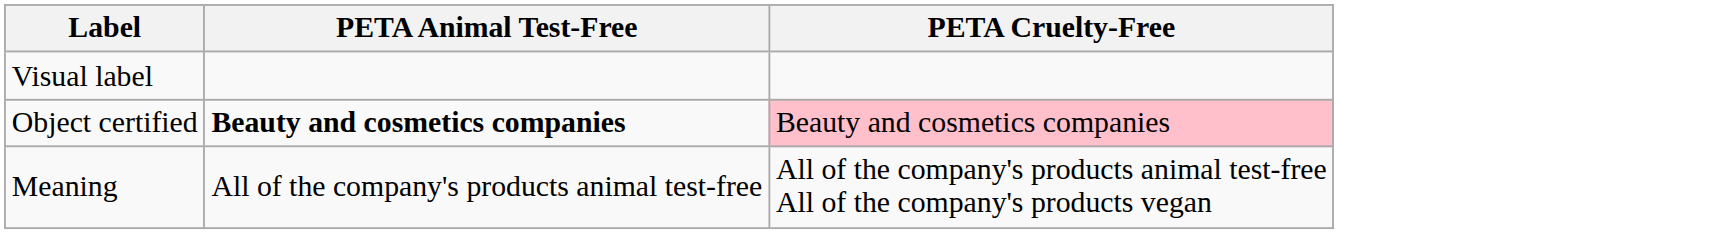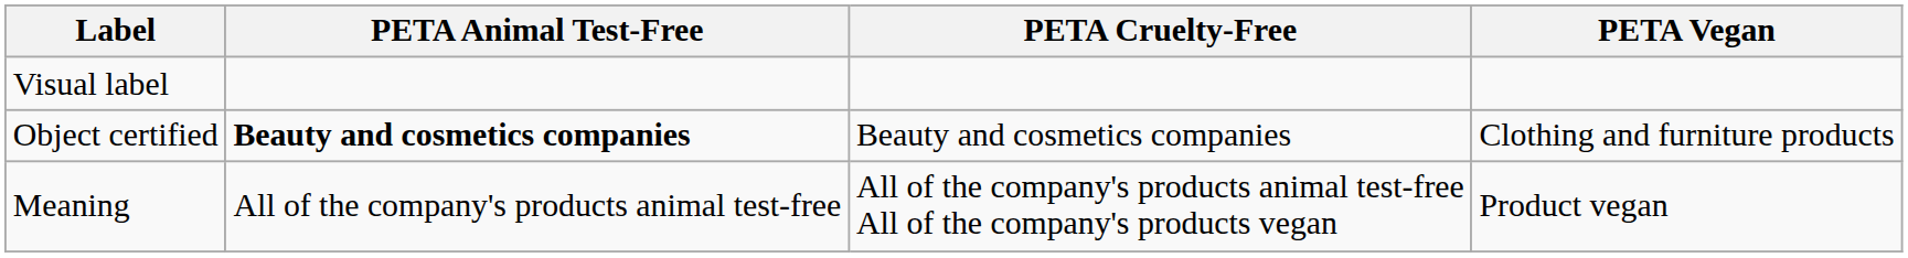+ column: PETA Vegan | Clothing and furniture products | Product vegan
Object certified | PETA Cruelty-Free: pink background -> no background
